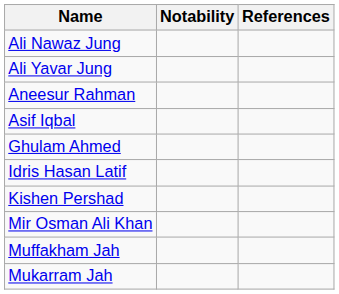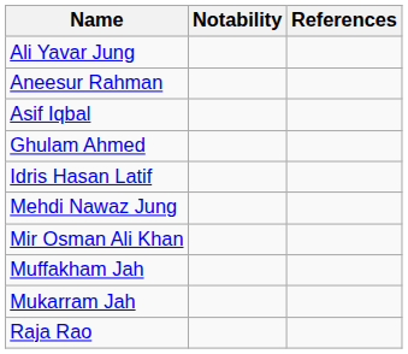- row: Ali Nawaz Jung
- row: Kishen Pershad
+ row: Mehdi Nawaz Jung
+ row: Raja Rao
